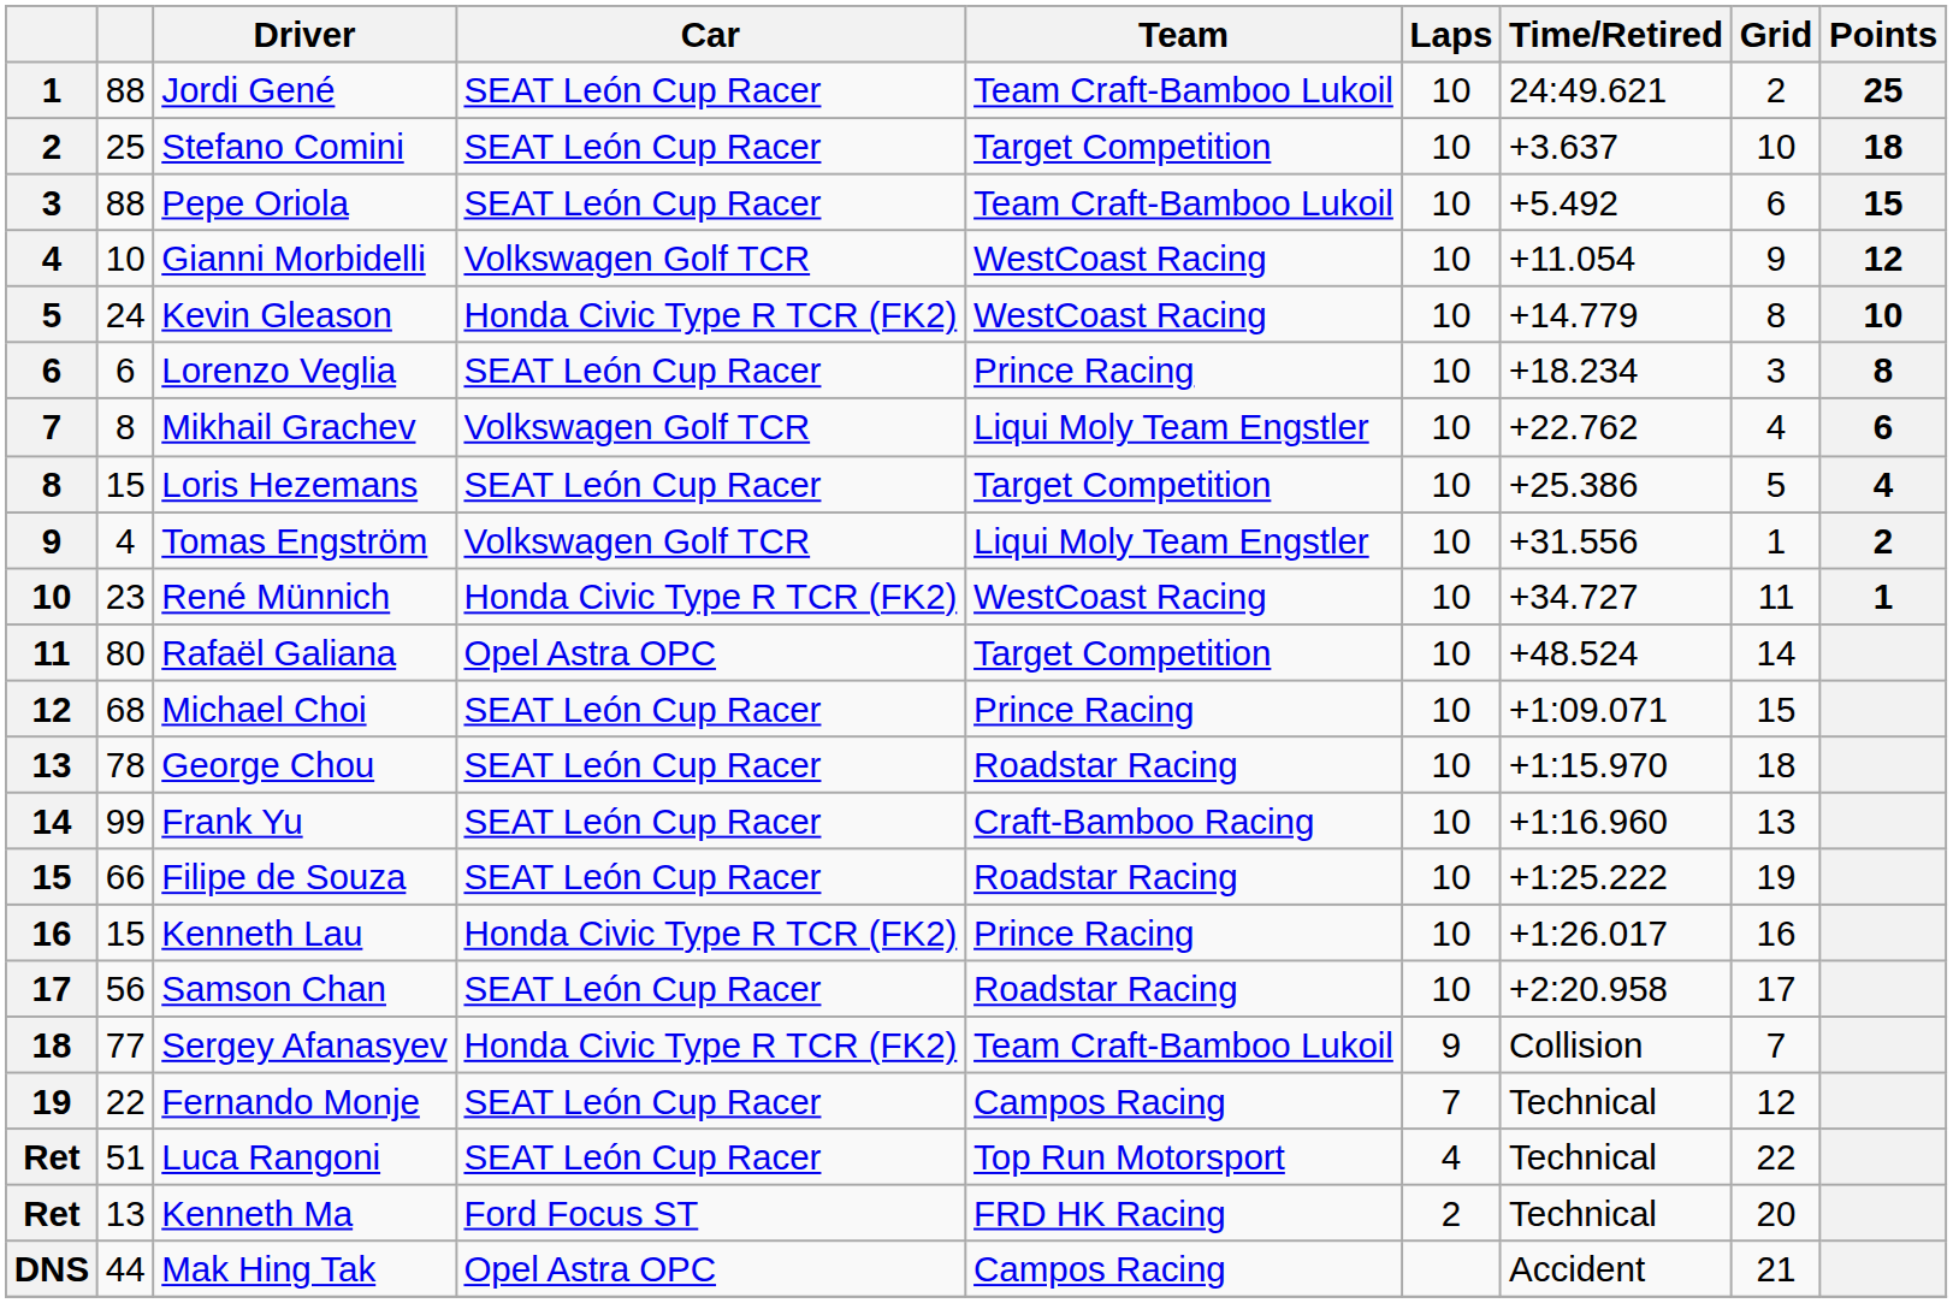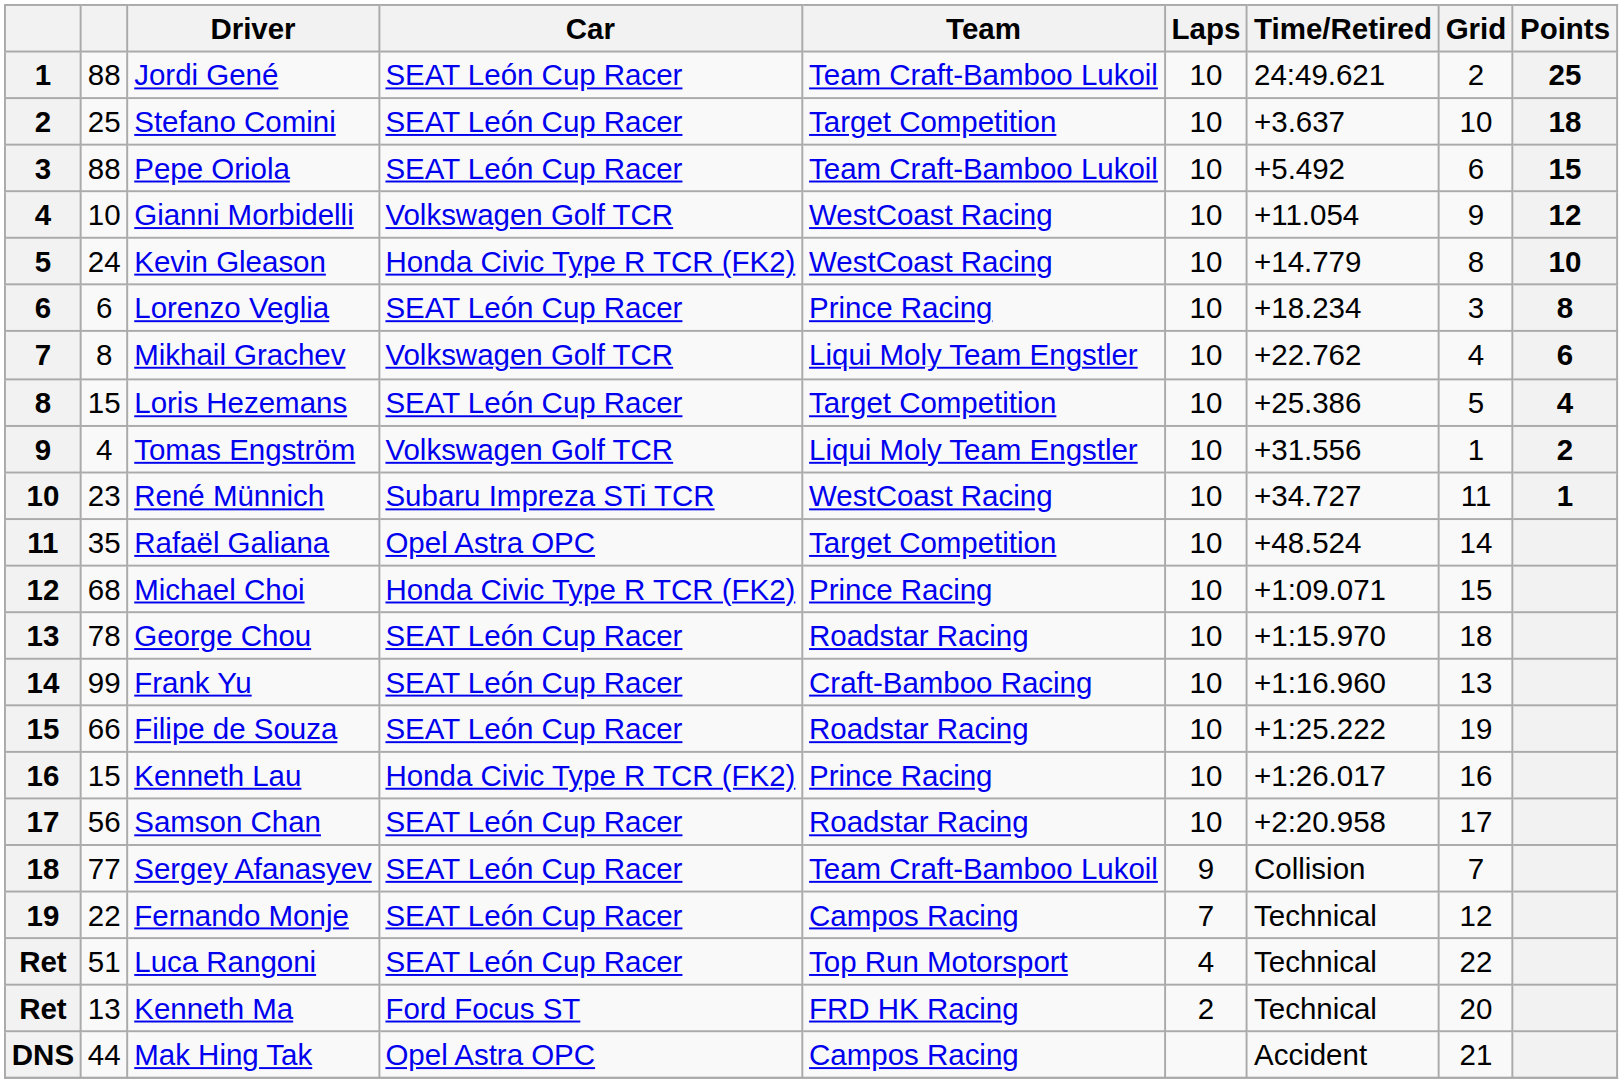René Münnich | Car: Honda Civic Type R TCR (FK2) -> Subaru Impreza STi TCR
Rafaël Galiana | column 2: 80 -> 35
Michael Choi | Car: SEAT León Cup Racer -> Honda Civic Type R TCR (FK2)
Sergey Afanasyev | Car: Honda Civic Type R TCR (FK2) -> SEAT León Cup Racer
